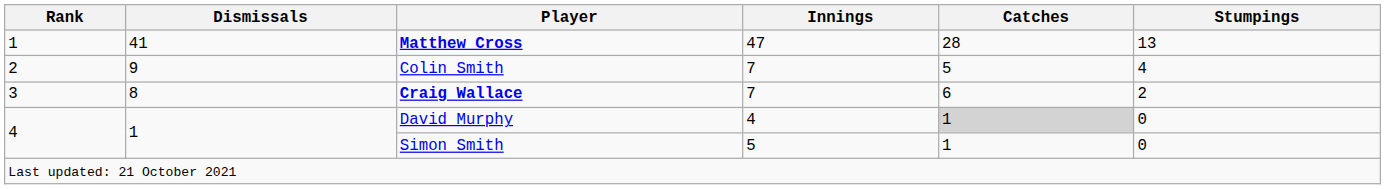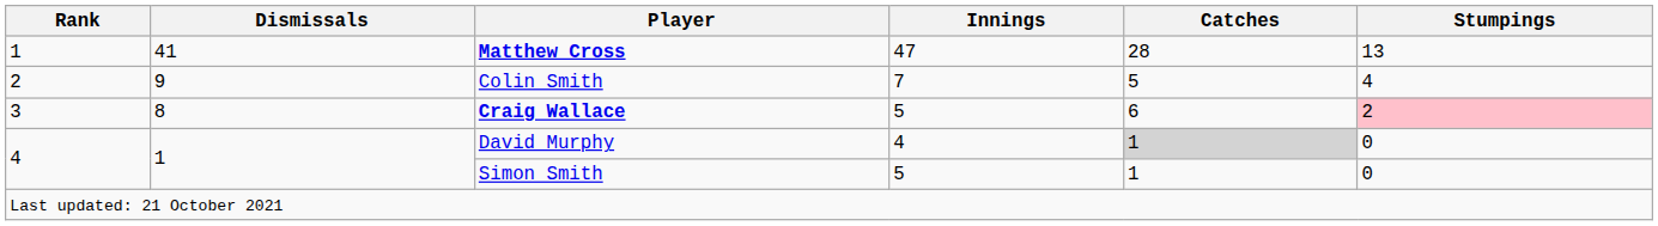Craig Wallace | Innings: 7 -> 5
Craig Wallace | Stumpings: no background -> pink background
